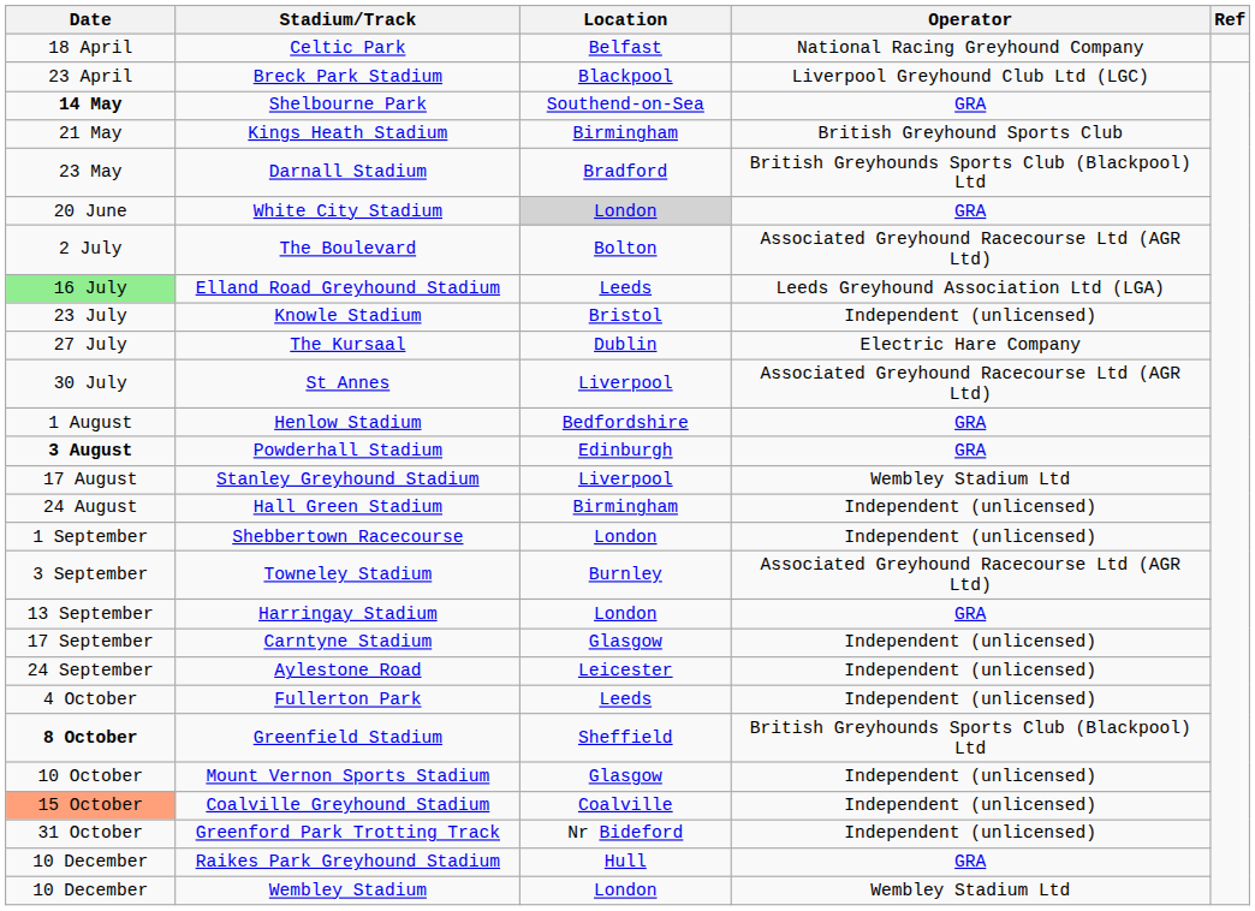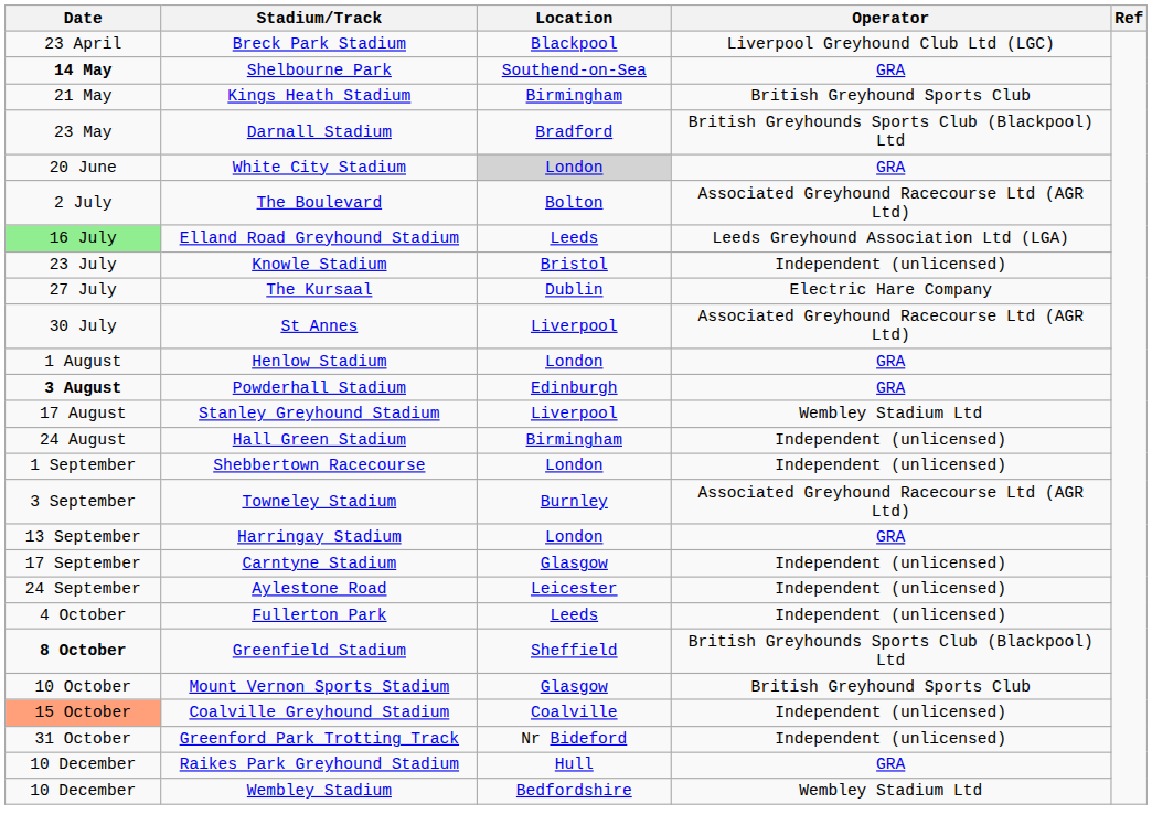- row: 18 April | Celtic Park | Belfast | National Racing Greyhound Company
Henlow Stadium | Location: Bedfordshire -> London
Mount Vernon Sports Stadium | Operator: Independent (unlicensed) -> British Greyhound Sports Club
Wembley Stadium | Location: London -> Bedfordshire
